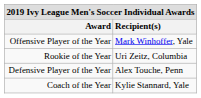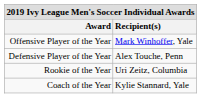rows swapped: Defensive Player of the Year <-> Rookie of the Year
